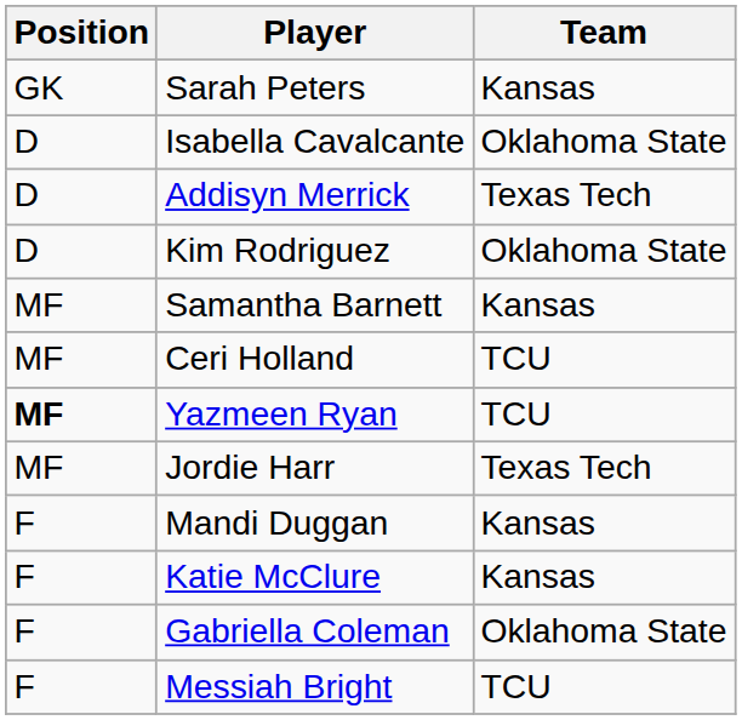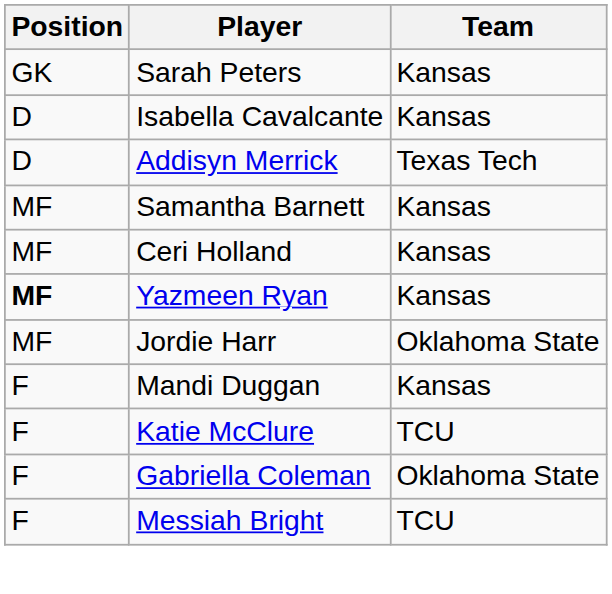Isabella Cavalcante | Team: Oklahoma State -> Kansas
- row: D | Kim Rodriguez | Oklahoma State
Ceri Holland | Team: TCU -> Kansas
Yazmeen Ryan | Team: TCU -> Kansas
Jordie Harr | Team: Texas Tech -> Oklahoma State
Katie McClure | Team: Kansas -> TCU
